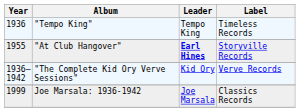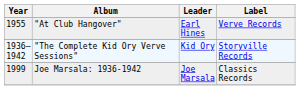- row: 1936 | "Tempo King" | Tempo King | Timeless Records
"At Club Hangover" | Leader: bold -> normal
"At Club Hangover" | Label: Storyville Records -> Verve Records
"The Complete Kid Ory Verve Sessions" | Label: Verve Records -> Storyville Records
